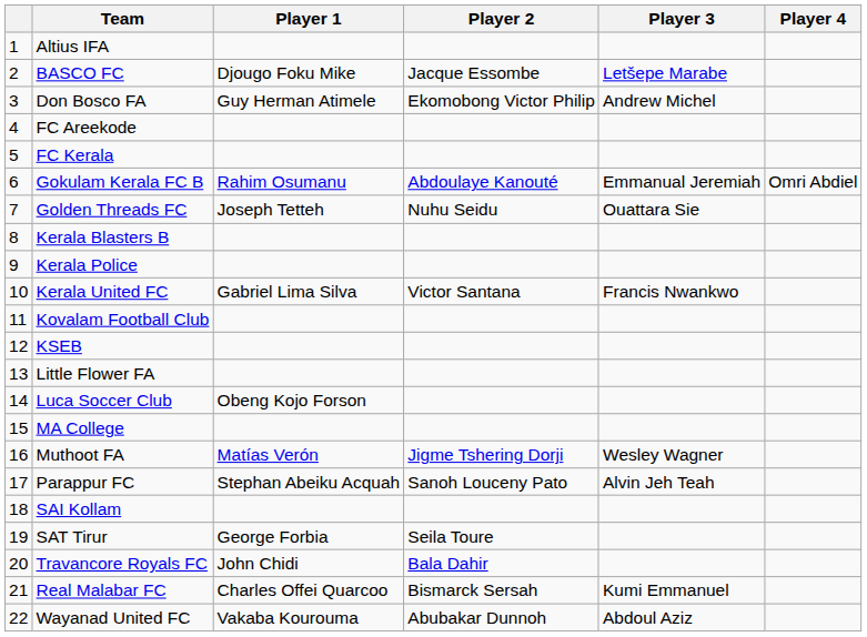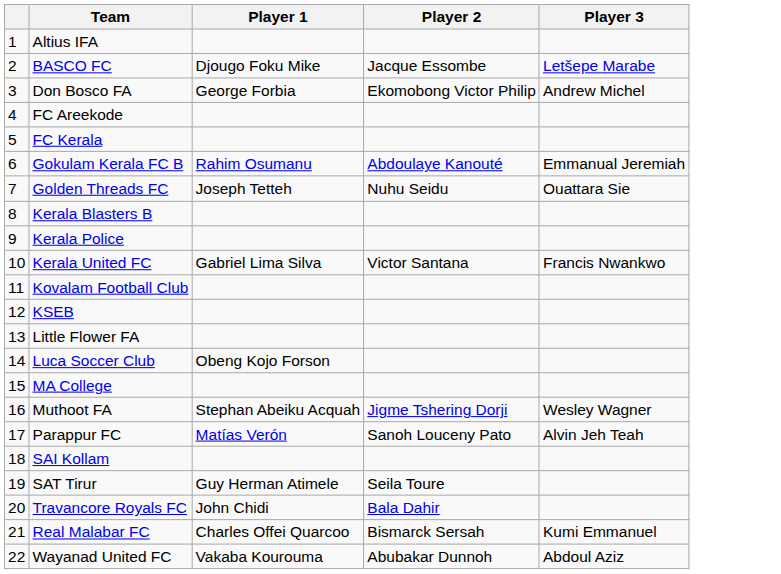- column: Player 4 | Omri Abdiel
Don Bosco FA | Player 1: Guy Herman Atimele -> George Forbia
Muthoot FA | Player 1: Matías Verón -> Stephan Abeiku Acquah
Parappur FC | Player 1: Stephan Abeiku Acquah -> Matías Verón
SAT Tirur | Player 1: George Forbia -> Guy Herman Atimele
